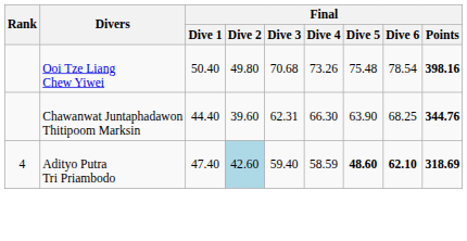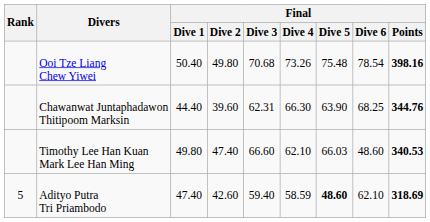+ row: Timothy Lee Han Kuan Mark Lee Han Ming | 49.80 | 47.40 | 66.60 | 62.10 | 66.03 | 48.60 | 340.53
Adityo Putra Tri Priambodo | Rank: 4 -> 5
Adityo Putra Tri Priambodo | Final / Dive 2: lightblue background -> no background
Adityo Putra Tri Priambodo | Final / Dive 6: bold -> normal
